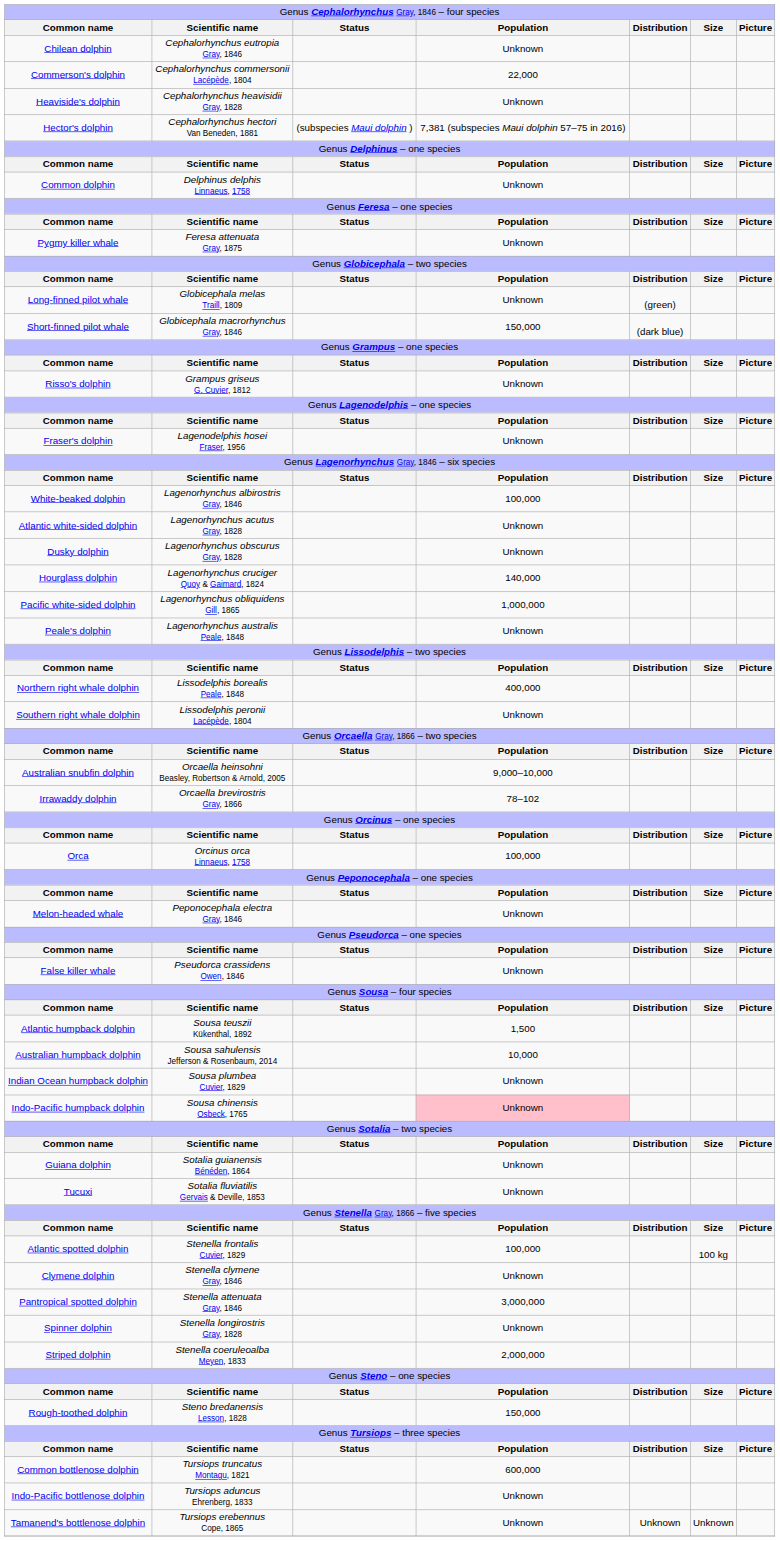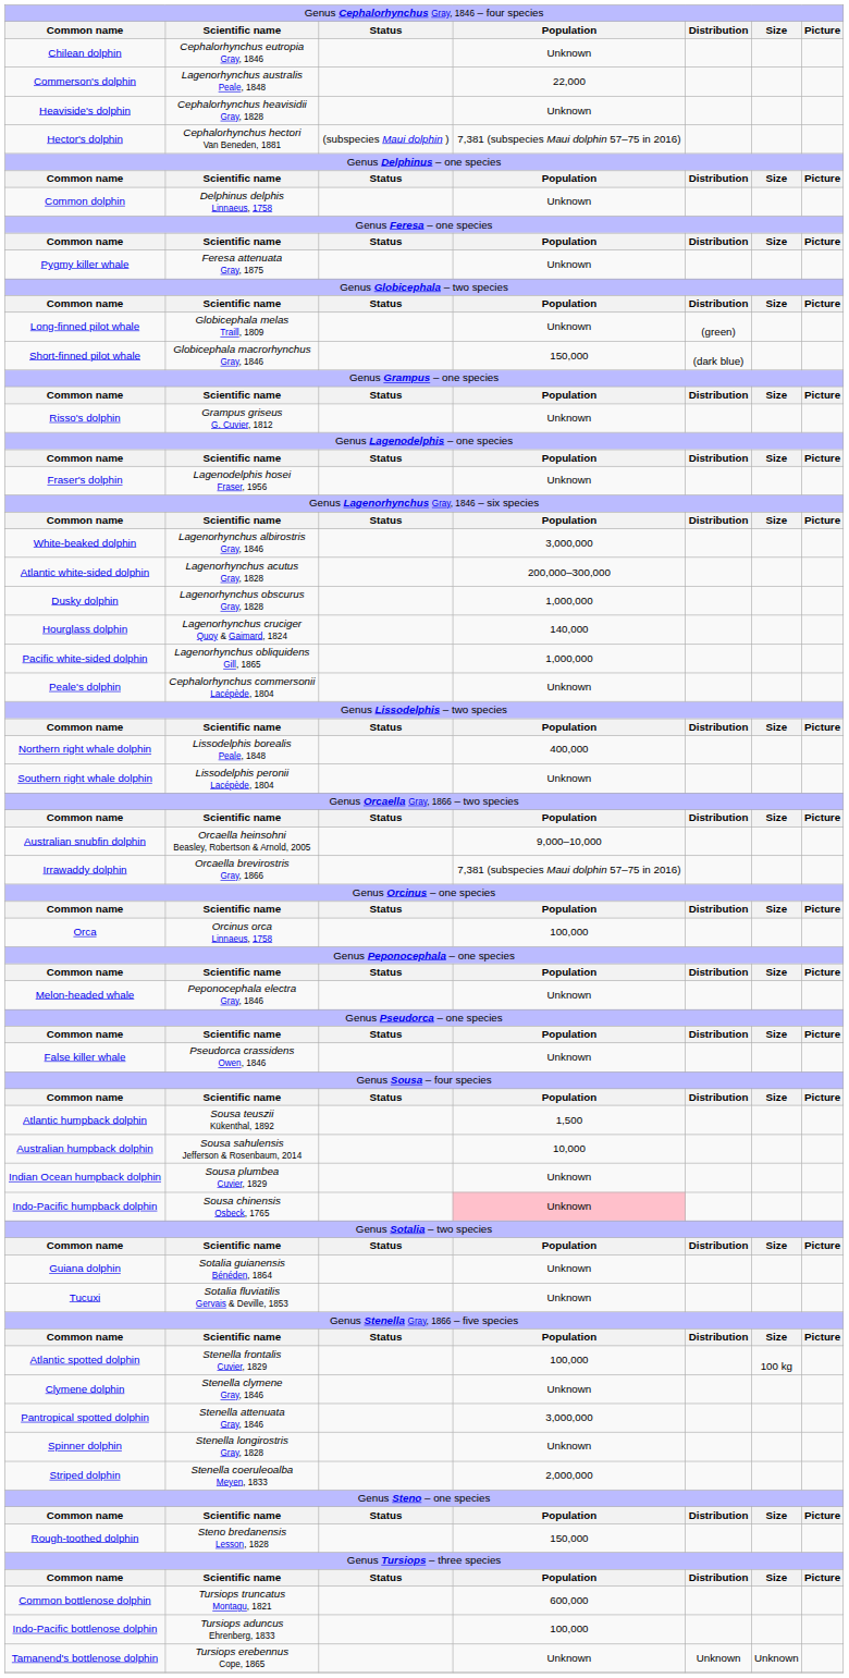Commerson's dolphin | column 2: Cephalorhynchus commersonii Lacépède, 1804 -> Lagenorhynchus australis Peale, 1848
White-beaked dolphin | column 4: 100,000 -> 3,000,000
Atlantic white-sided dolphin | column 4: Unknown -> 200,000–300,000
Dusky dolphin | column 4: Unknown -> 1,000,000
Peale's dolphin | column 2: Lagenorhynchus australis Peale, 1848 -> Cephalorhynchus commersonii Lacépède, 1804
Irrawaddy dolphin | column 4: 78–102 -> 7,381 (subspecies Maui dolphin 57–75 in 2016)
Indo-Pacific bottlenose dolphin | column 4: Unknown -> 100,000
